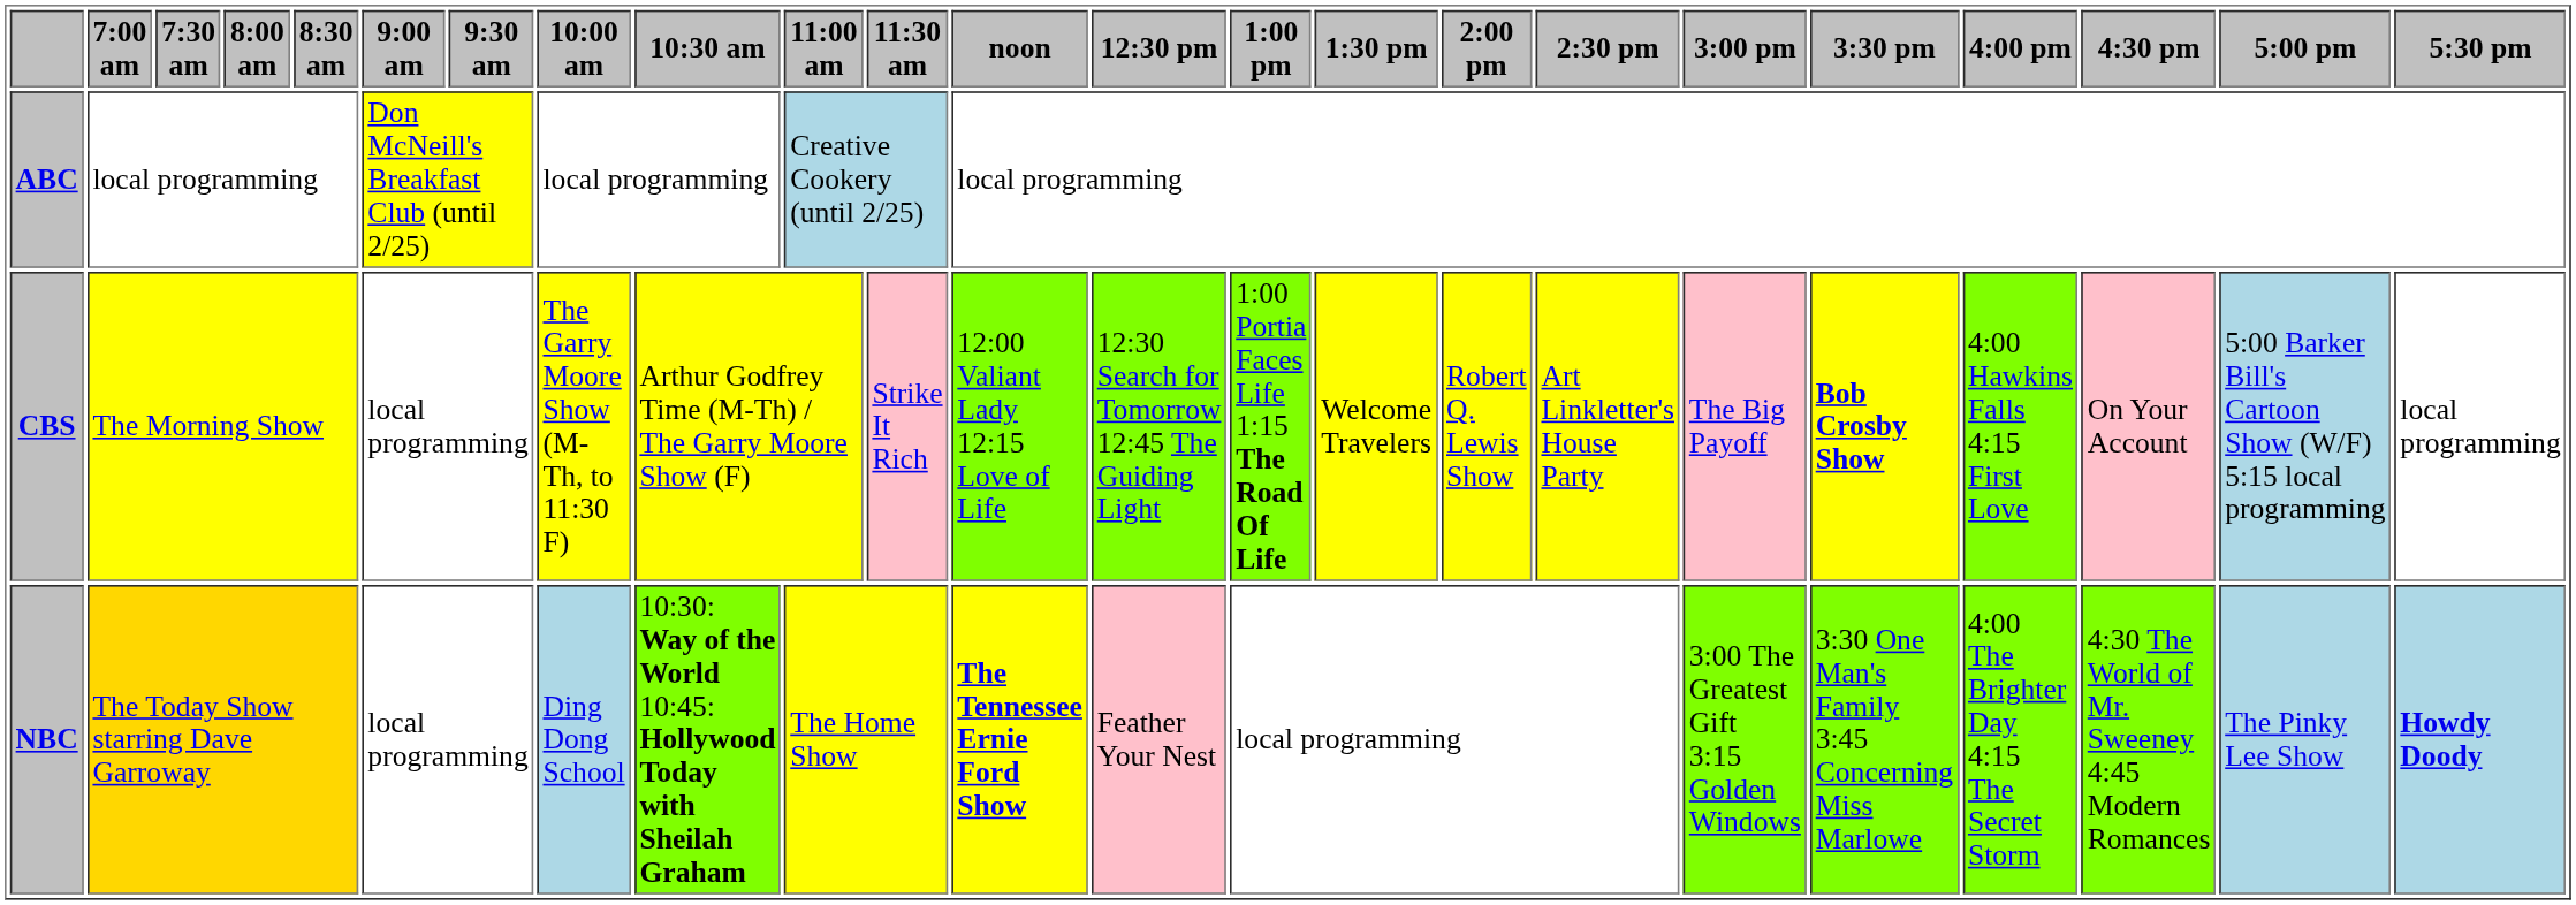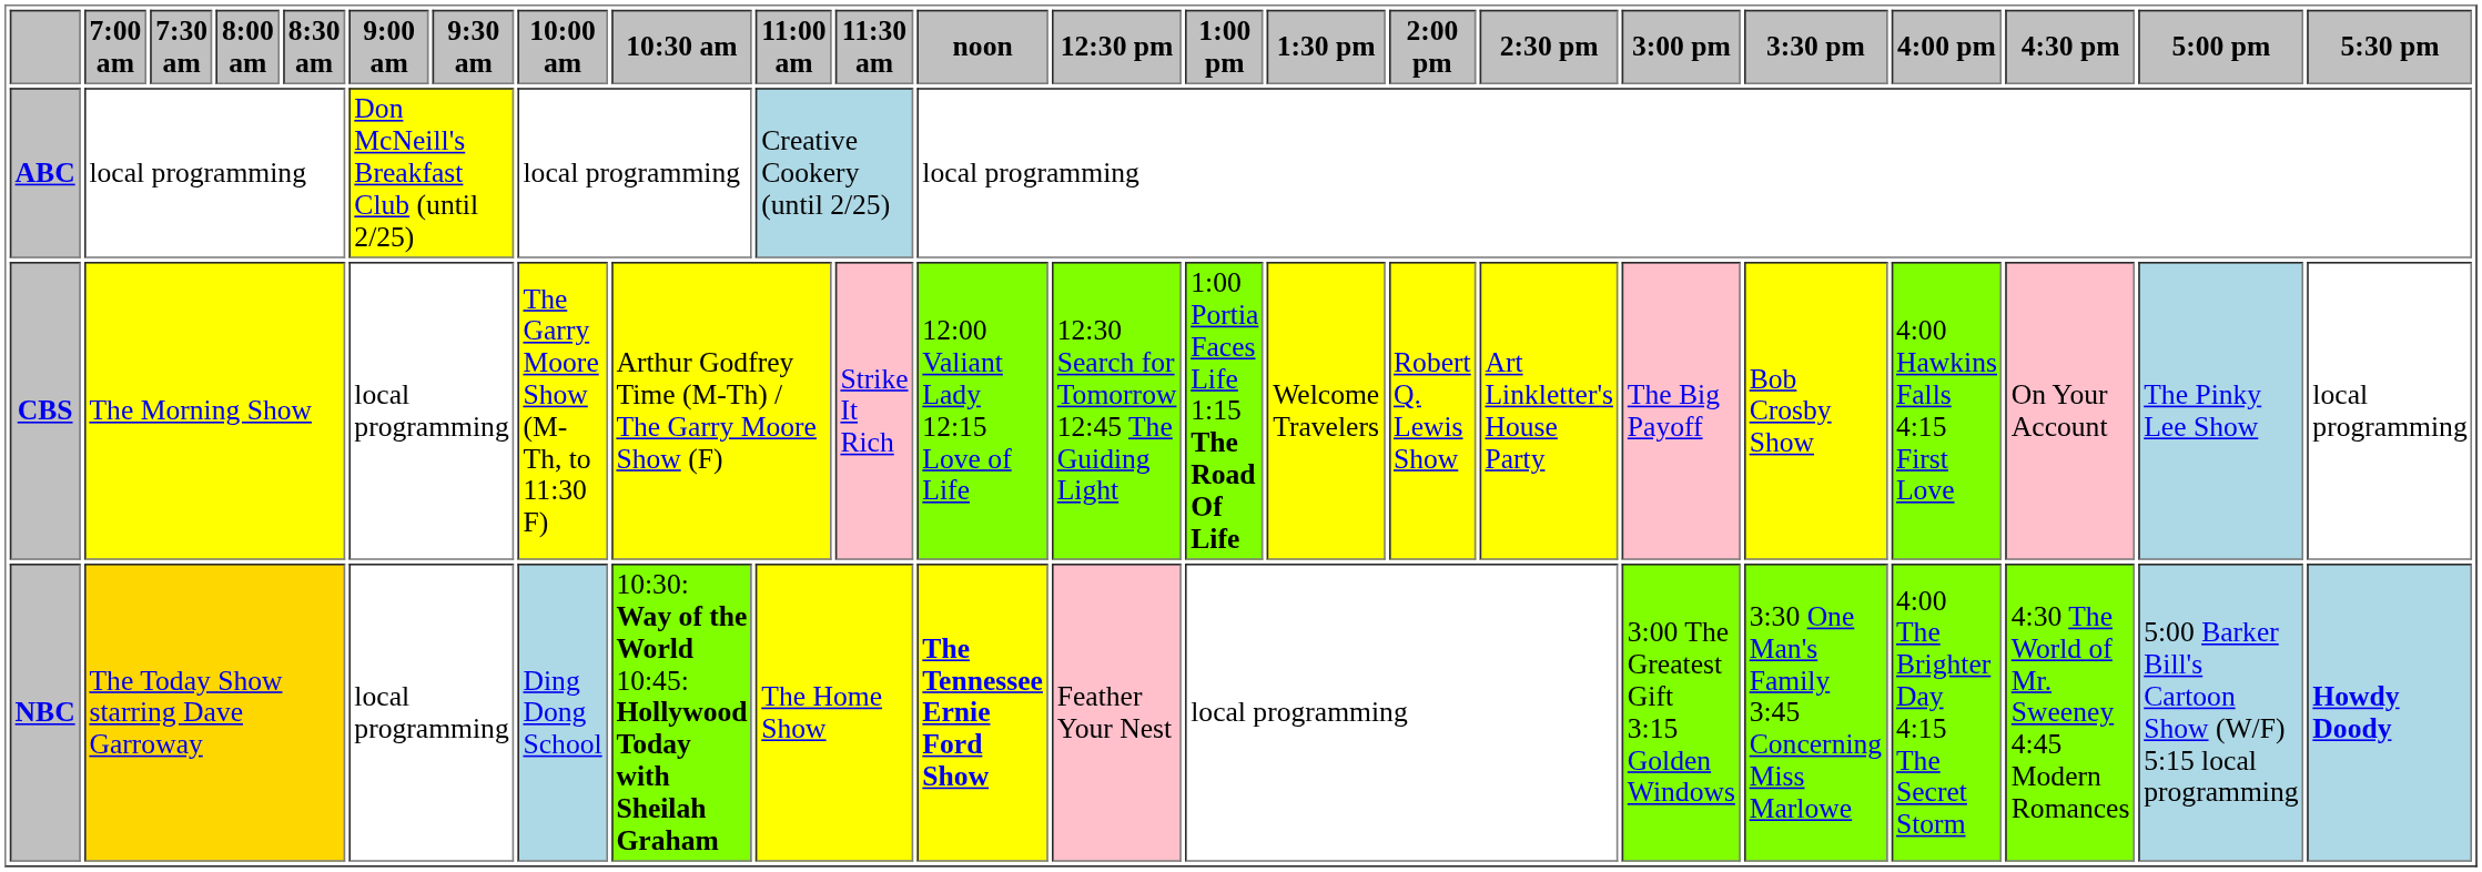CBS | 3:30 pm: bold -> normal
CBS | 5:00 pm: 5:00 Barker Bill's Cartoon Show (W/F) 5:15 local programming -> The Pinky Lee Show
NBC | 5:00 pm: The Pinky Lee Show -> 5:00 Barker Bill's Cartoon Show (W/F) 5:15 local programming
